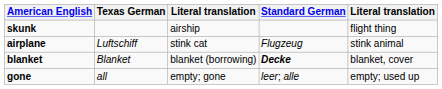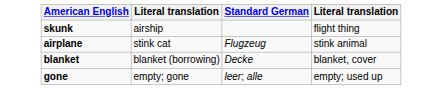- column: Texas German | Luftschiff | Blanket | all
blanket | Standard German: bold -> normal
